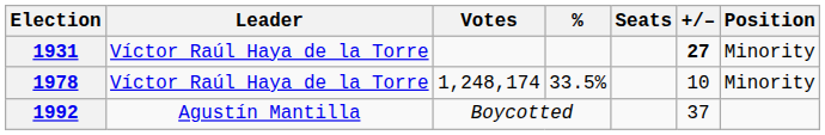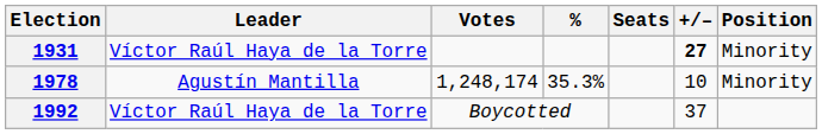1978 | Leader: Víctor Raúl Haya de la Torre -> Agustín Mantilla
1978 | %: 33.5% -> 35.3%
1992 | Leader: Agustín Mantilla -> Víctor Raúl Haya de la Torre
